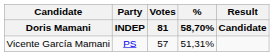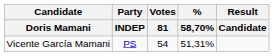Vicente García Mamani | Votes / 81: 57 -> 54
